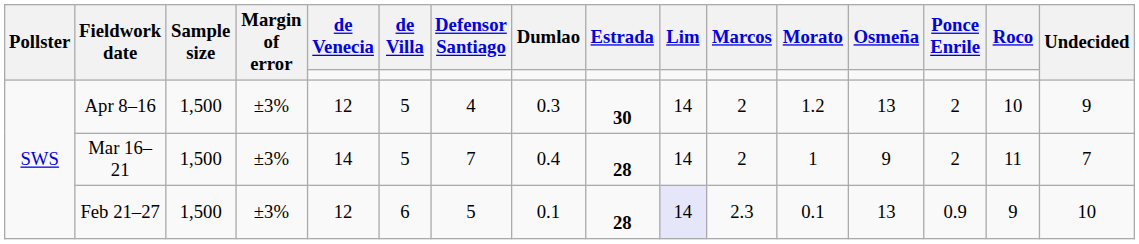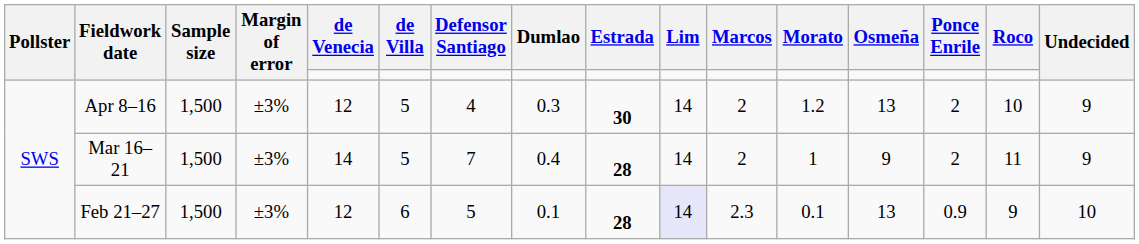Mar 16–21 | Undecided: 7 -> 9
